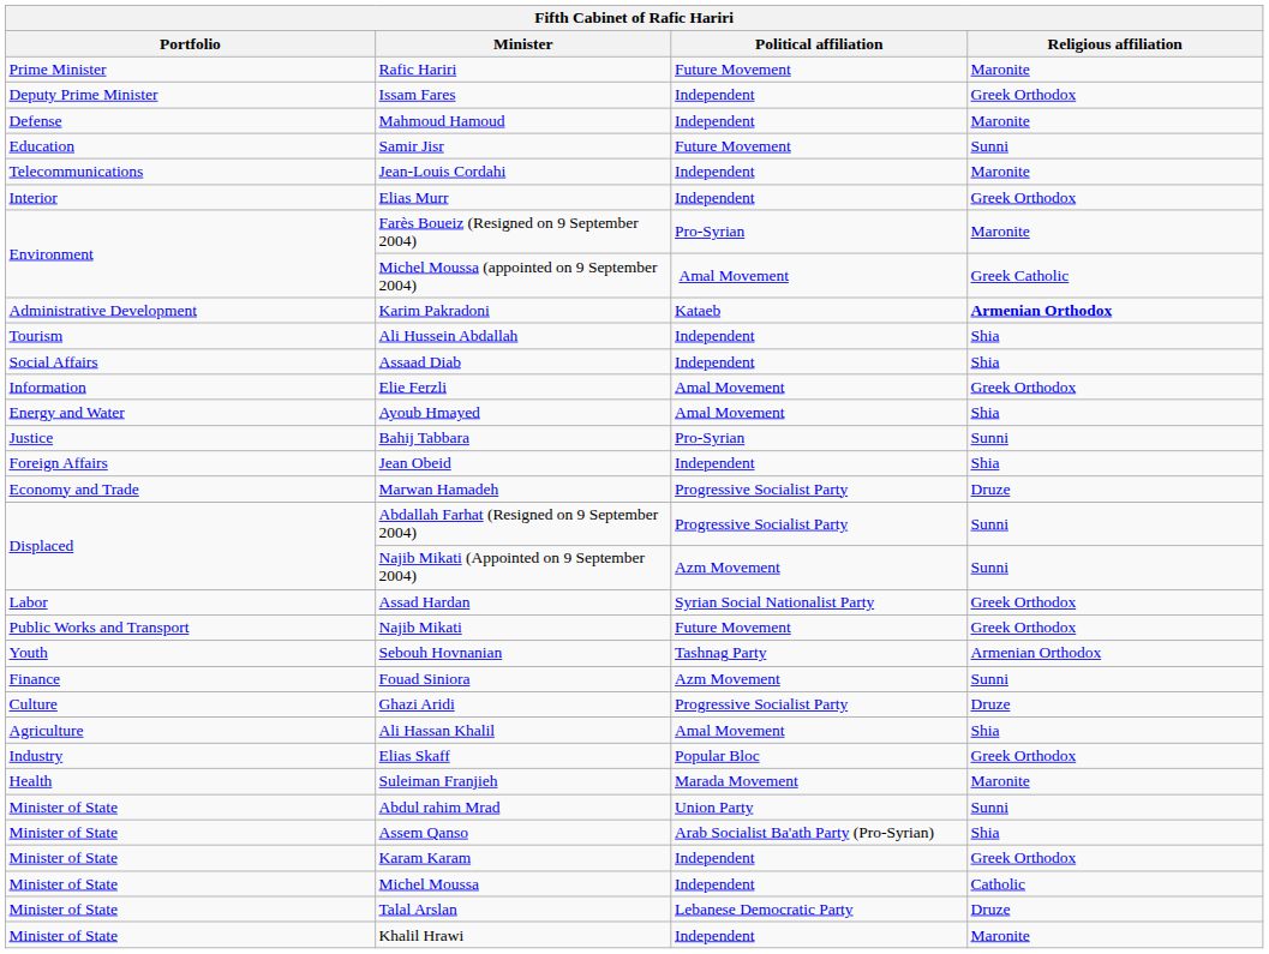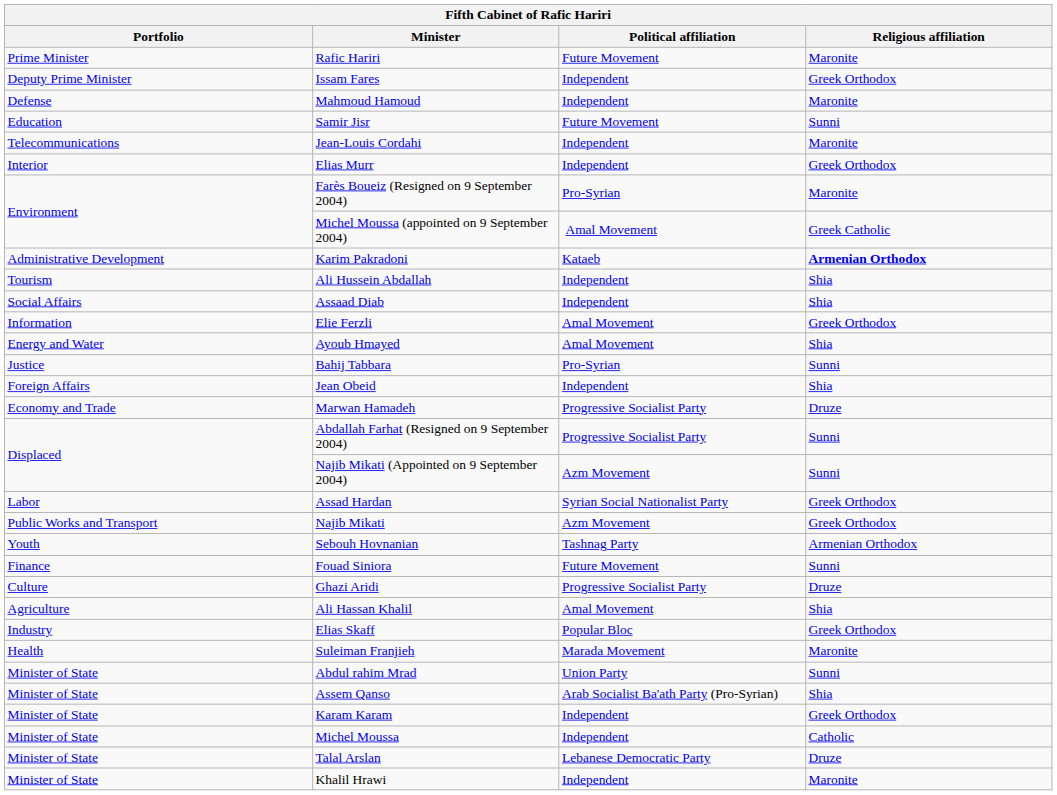Najib Mikati | Political affiliation: Future Movement -> Azm Movement
Fouad Siniora | Political affiliation: Azm Movement -> Future Movement
